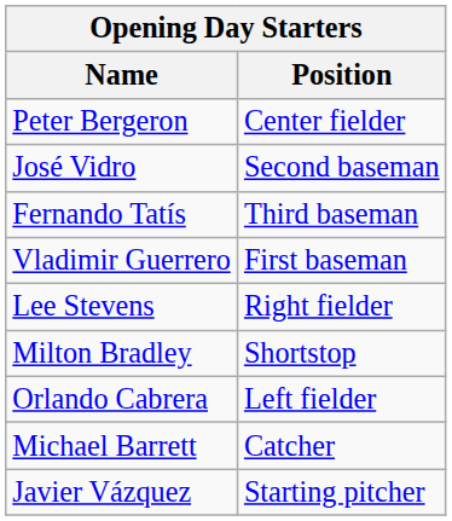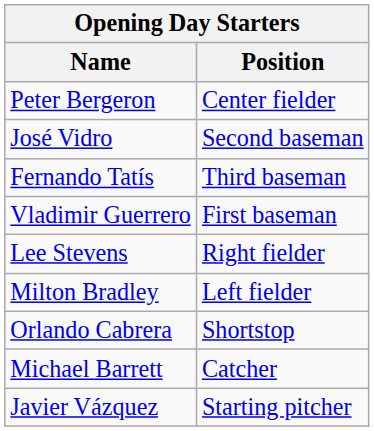Milton Bradley | Position: Shortstop -> Left fielder
Orlando Cabrera | Position: Left fielder -> Shortstop
